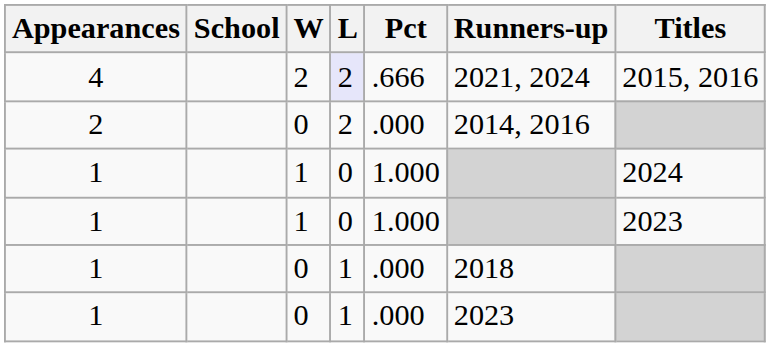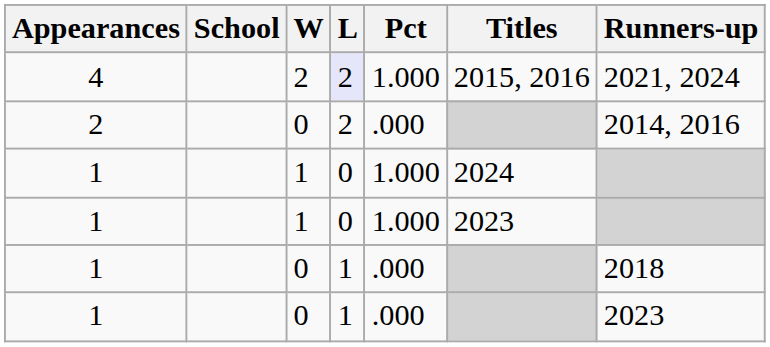columns swapped: Titles <-> Runners-up
4 | Pct: .666 -> 1.000
